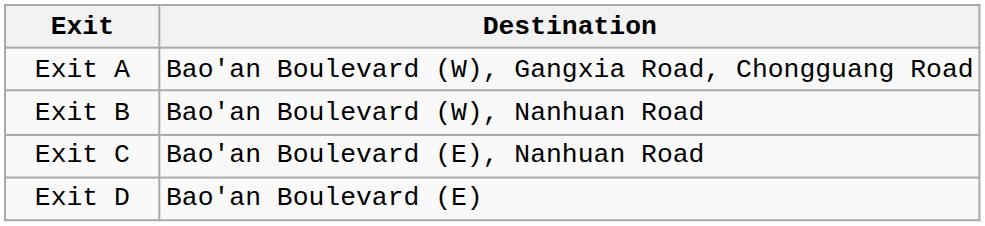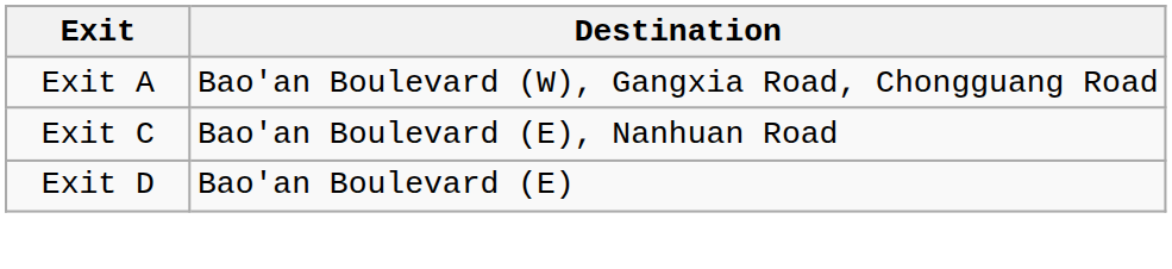- row: Exit B | Bao'an Boulevard (W), Nanhuan Road
